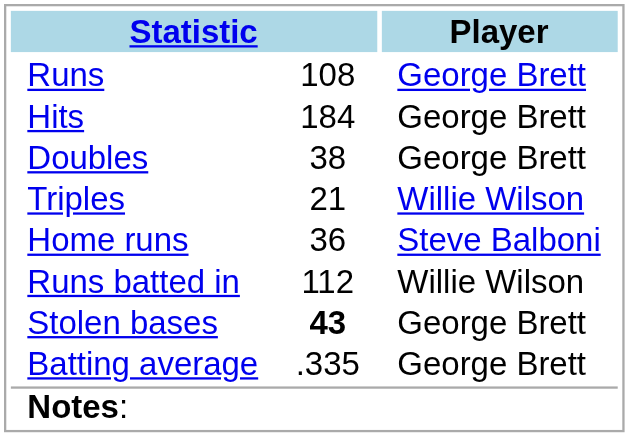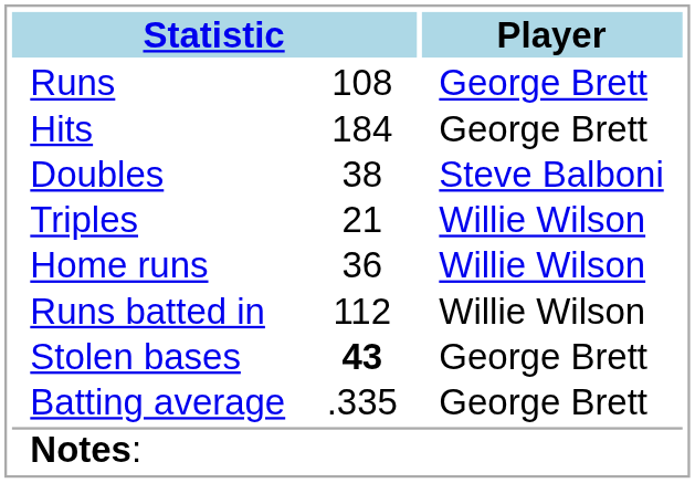Doubles | Player: George Brett -> Steve Balboni
Home runs | Player: Steve Balboni -> Willie Wilson
